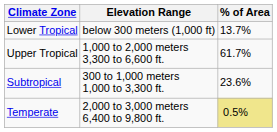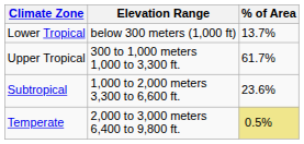Upper Tropical | Elevation Range: 1,000 to 2,000 meters 3,300 to 6,600 ft. -> 300 to 1,000 meters 1,000 to 3,300 ft.
Subtropical | Elevation Range: 300 to 1,000 meters 1,000 to 3,300 ft. -> 1,000 to 2,000 meters 3,300 to 6,600 ft.
